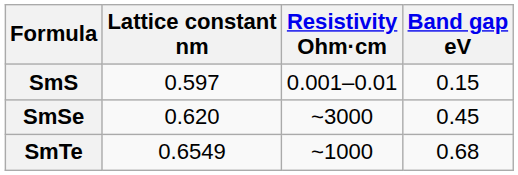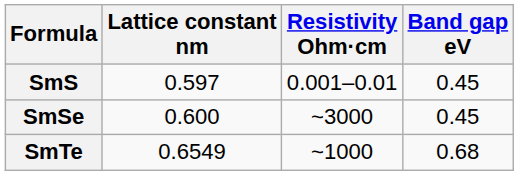SmS | Band gap eV: 0.15 -> 0.45
SmSe | Lattice constant nm: 0.620 -> 0.600
